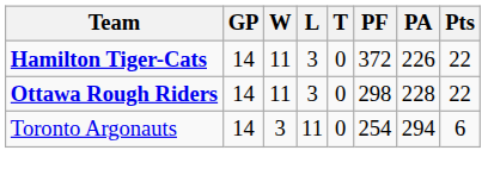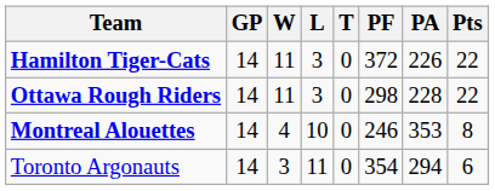+ row: Montreal Alouettes | 14 | 4 | 10 | 0 | 246 | 353 | 8
Toronto Argonauts | PF: 254 -> 354
